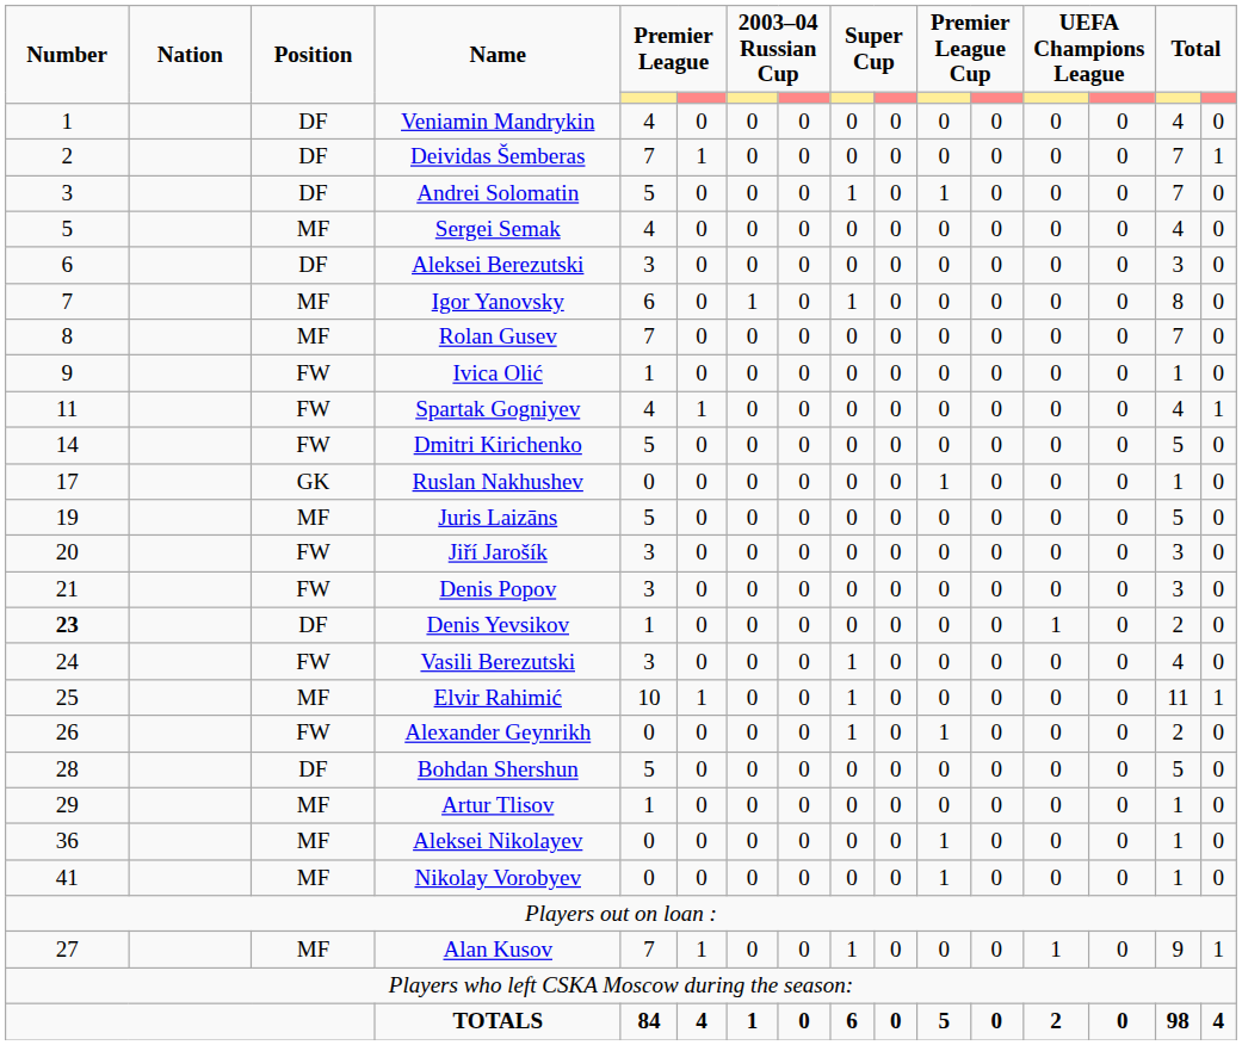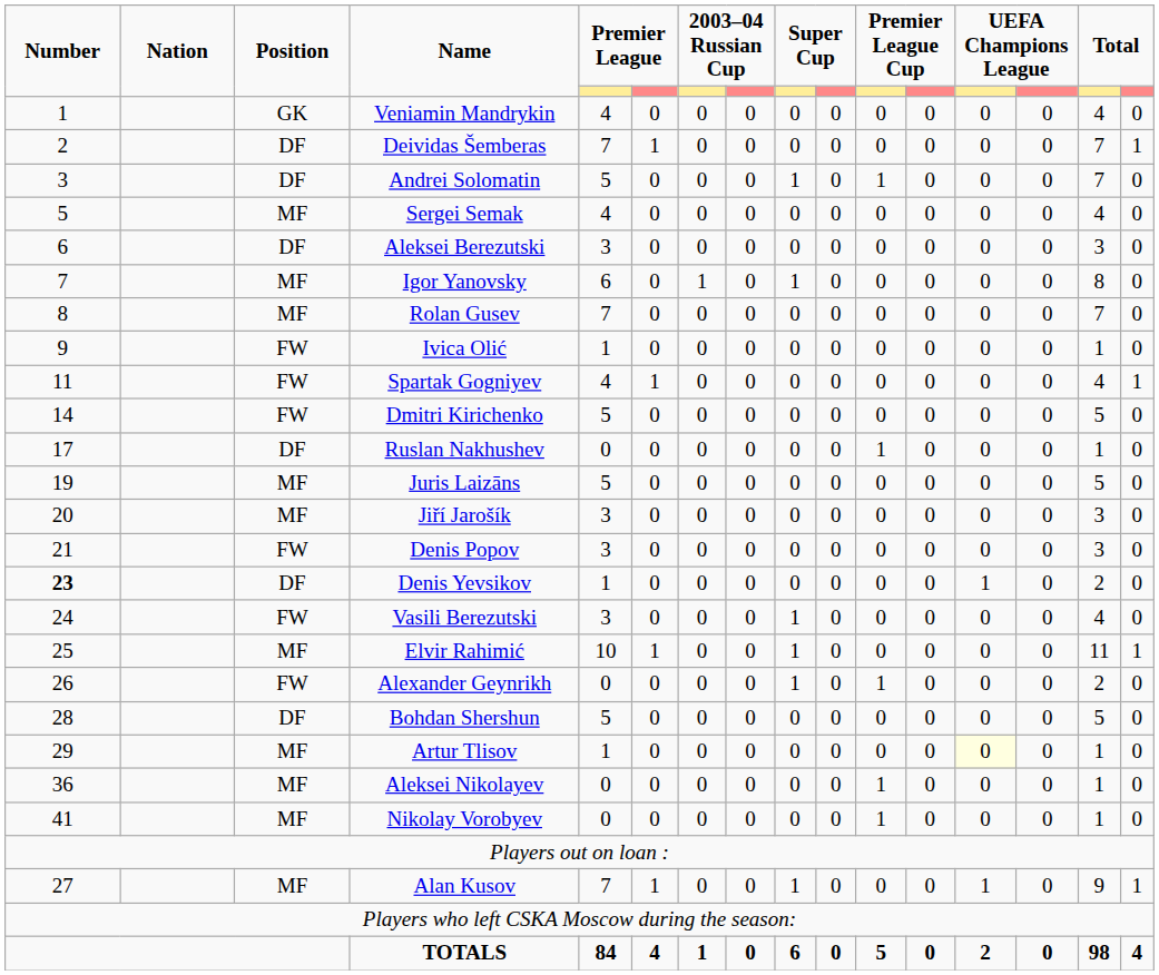Veniamin Mandrykin | Position: DF -> GK
Ruslan Nakhushev | Position: GK -> DF
Jiří Jarošík | Position: FW -> MF
Artur Tlisov | column 13: no background -> lightyellow background
